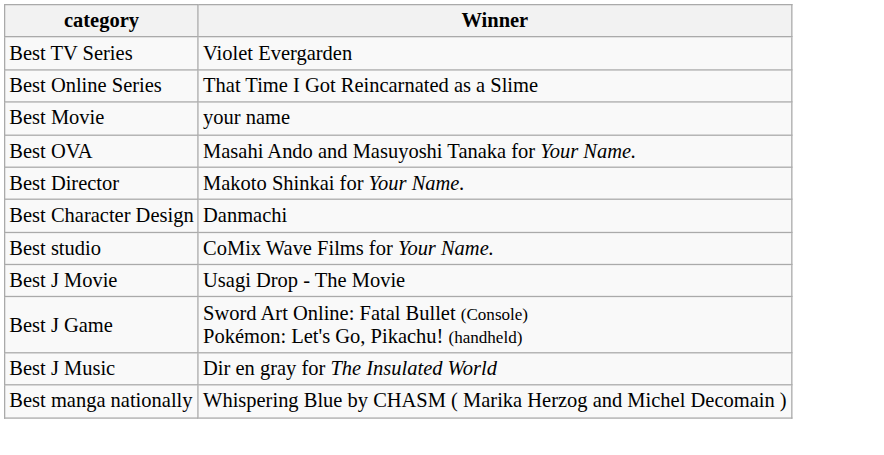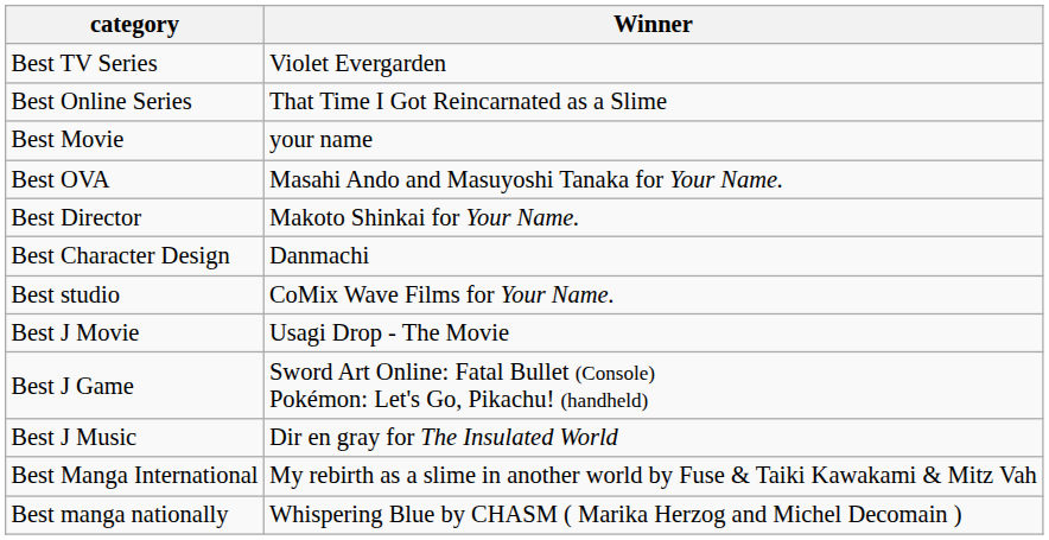+ row: Best Manga International | My rebirth as a slime in another world by Fuse & Taiki Kawakami & Mitz Vah
